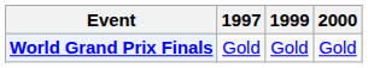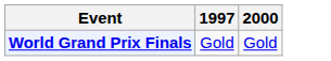- column: 1999 | Gold
